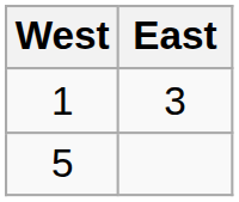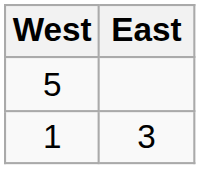rows swapped: 1 <-> 5
